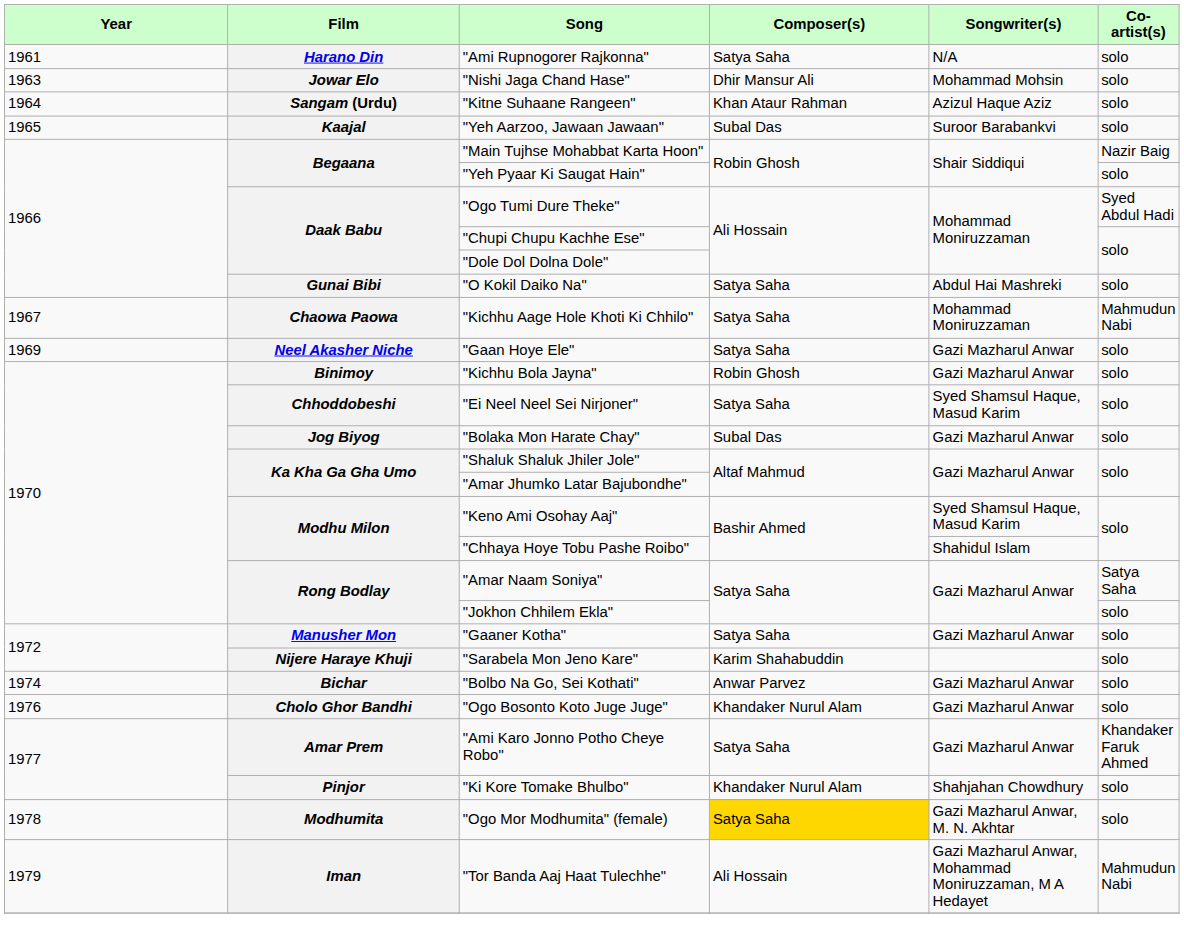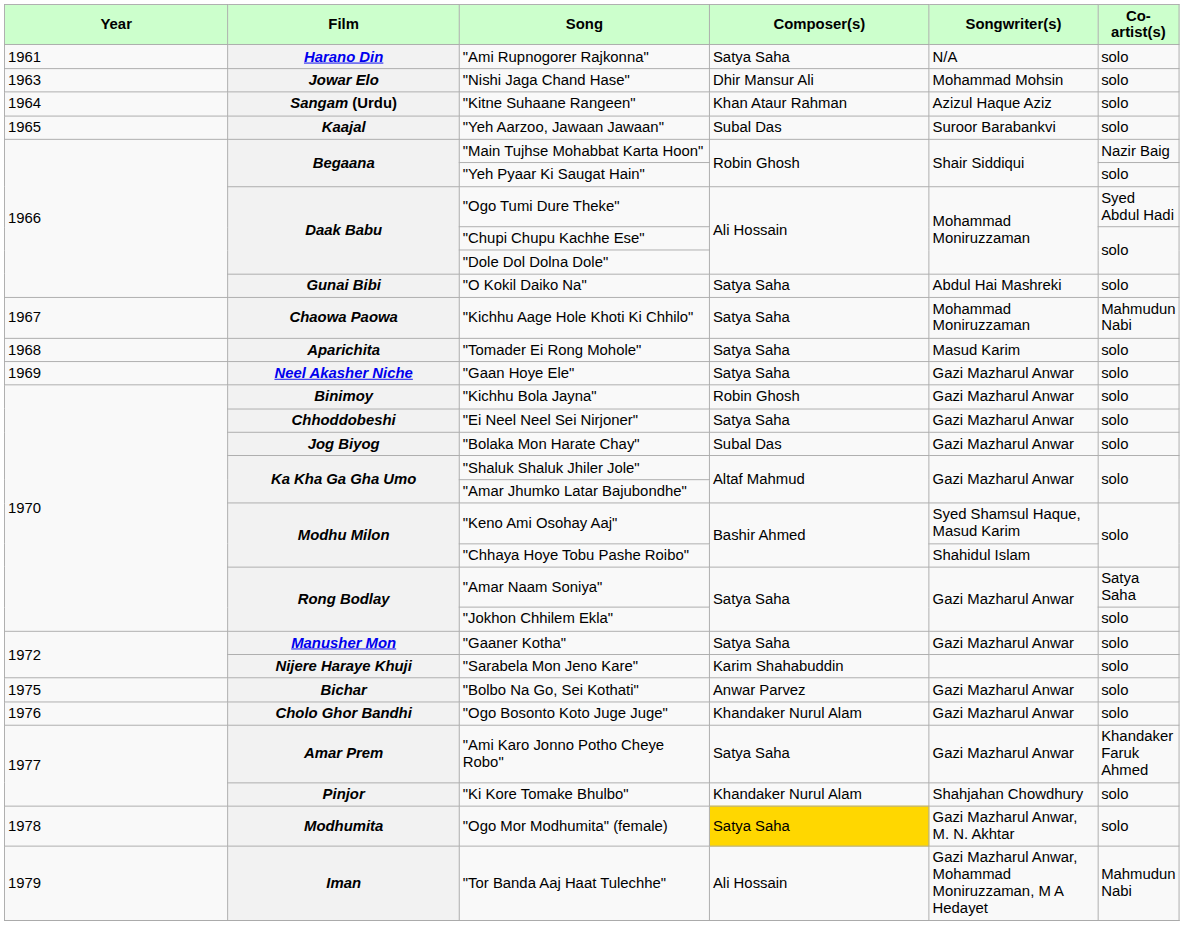+ row: 1968 | Aparichita | "Tomader Ei Rong Mohole" | Satya Saha | Masud Karim | solo
"Ei Neel Neel Sei Nirjoner" | Songwriter(s): Syed Shamsul Haque, Masud Karim -> Gazi Mazharul Anwar
"Bolbo Na Go, Sei Kothati" | Year: 1974 -> 1975
